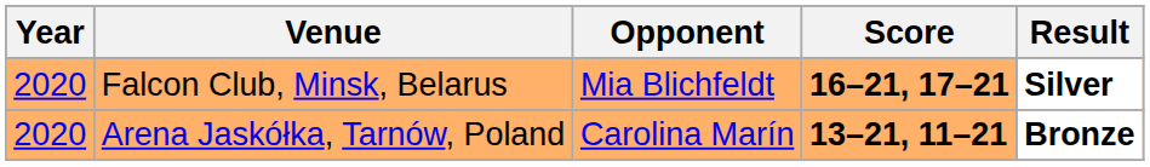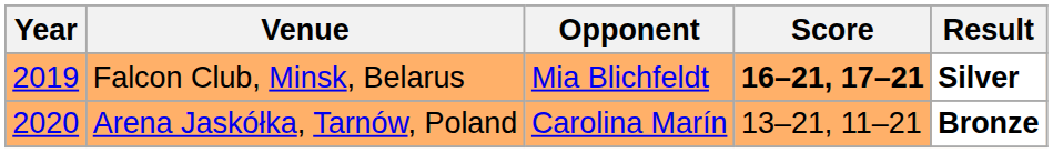Falcon Club, Minsk, Belarus | Year: 2020 -> 2019
Arena Jaskółka, Tarnów, Poland | Score: bold -> normal
